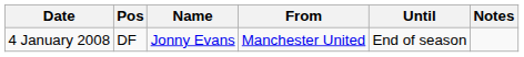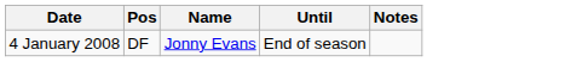- column: From | Manchester United
